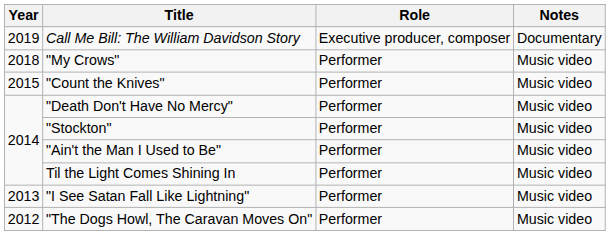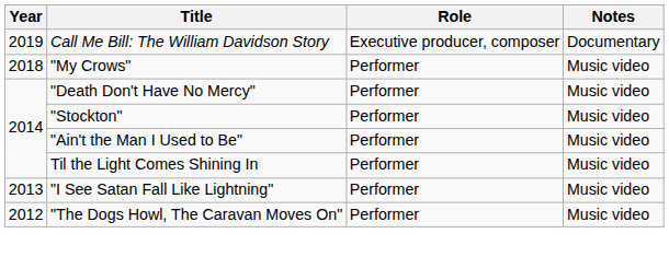- row: 2015 | "Count the Knives" | Performer | Music video
